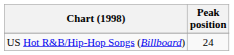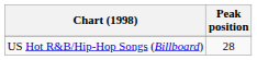US Hot R&B/Hip-Hop Songs (Billboard) | Peak position: 24 -> 28
